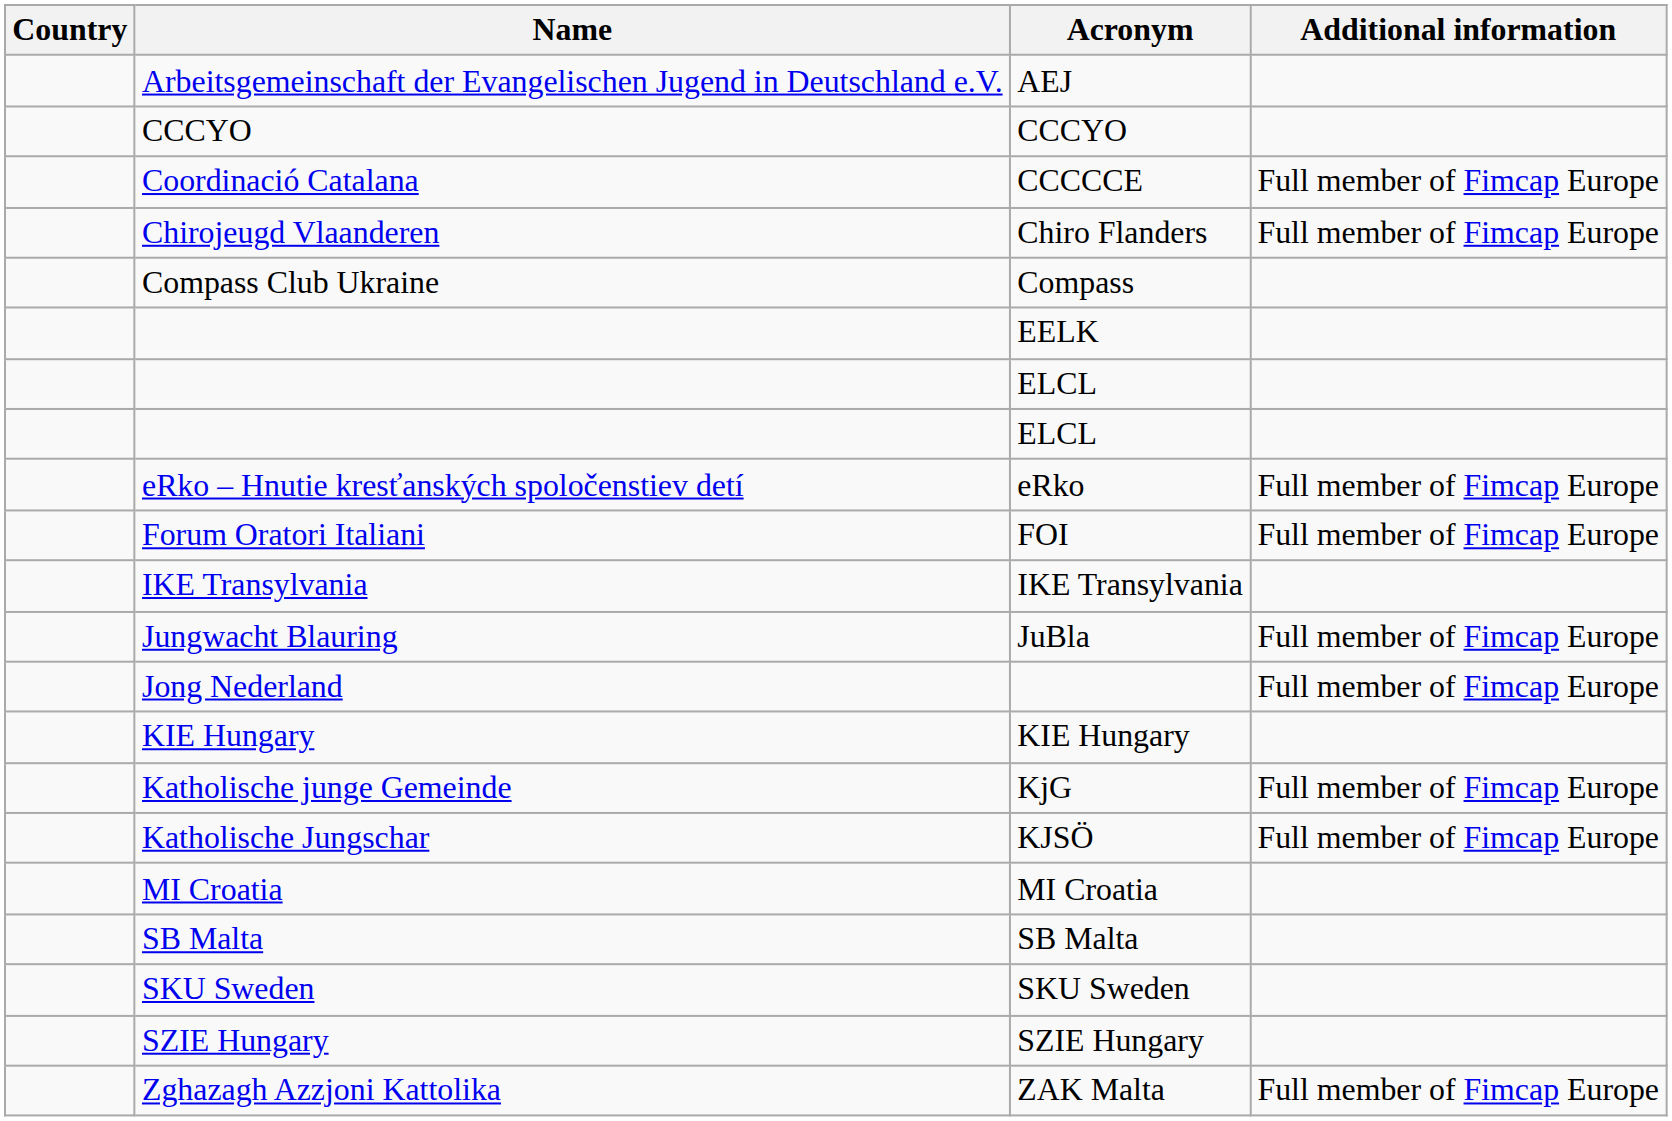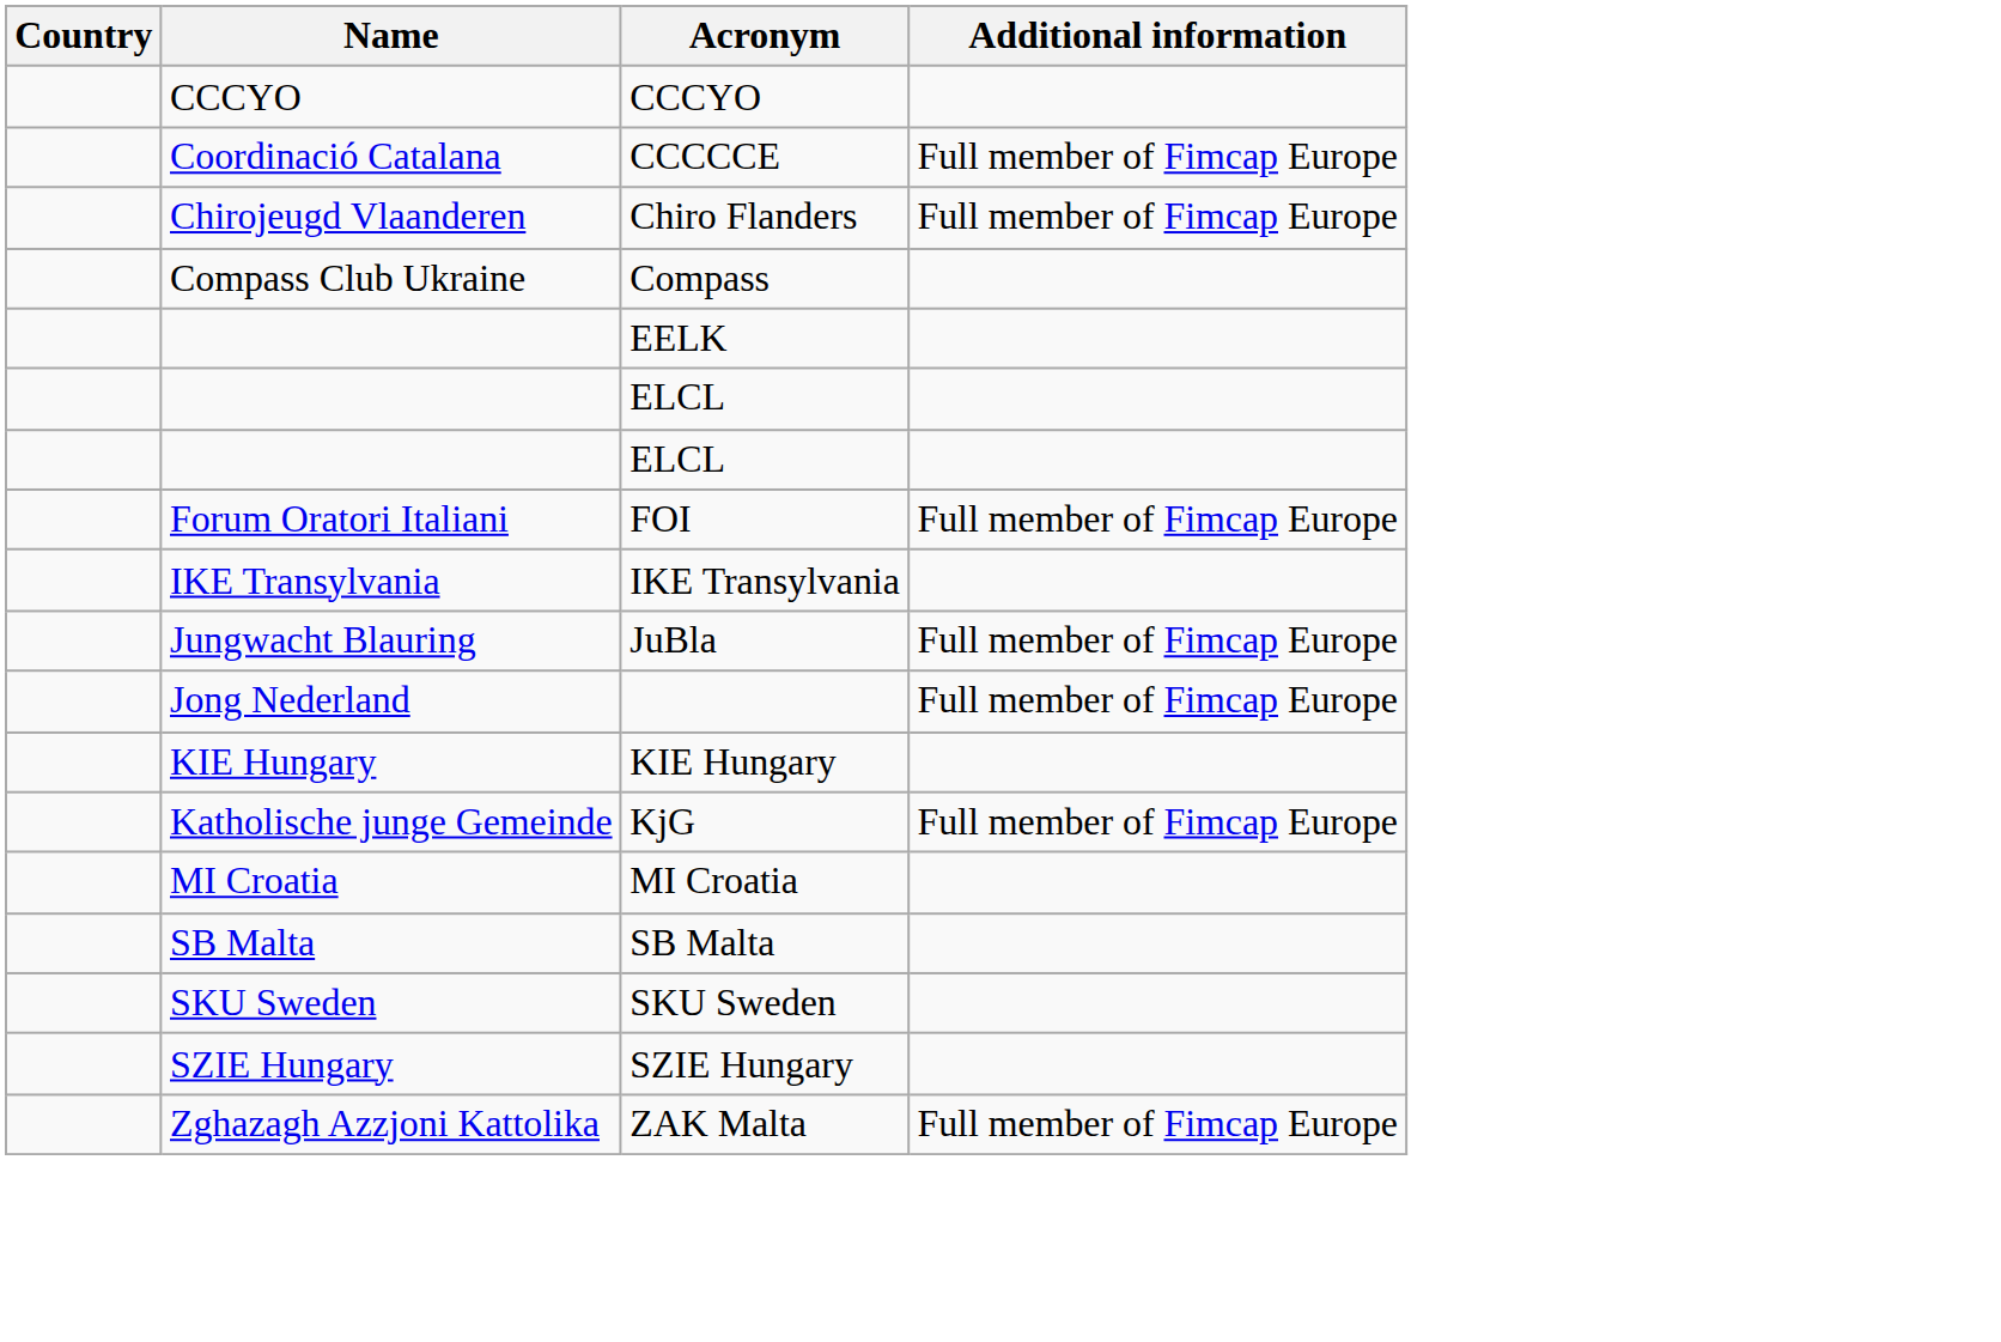- row: Arbeitsgemeinschaft der Evangelischen Jugend in Deutschland e.V. | AEJ
- row: eRko – Hnutie kresťanských spoločenstiev detí | eRko | Full member of Fimcap Europe
- row: Katholische Jungschar | KJSÖ | Full member of Fimcap Europe
